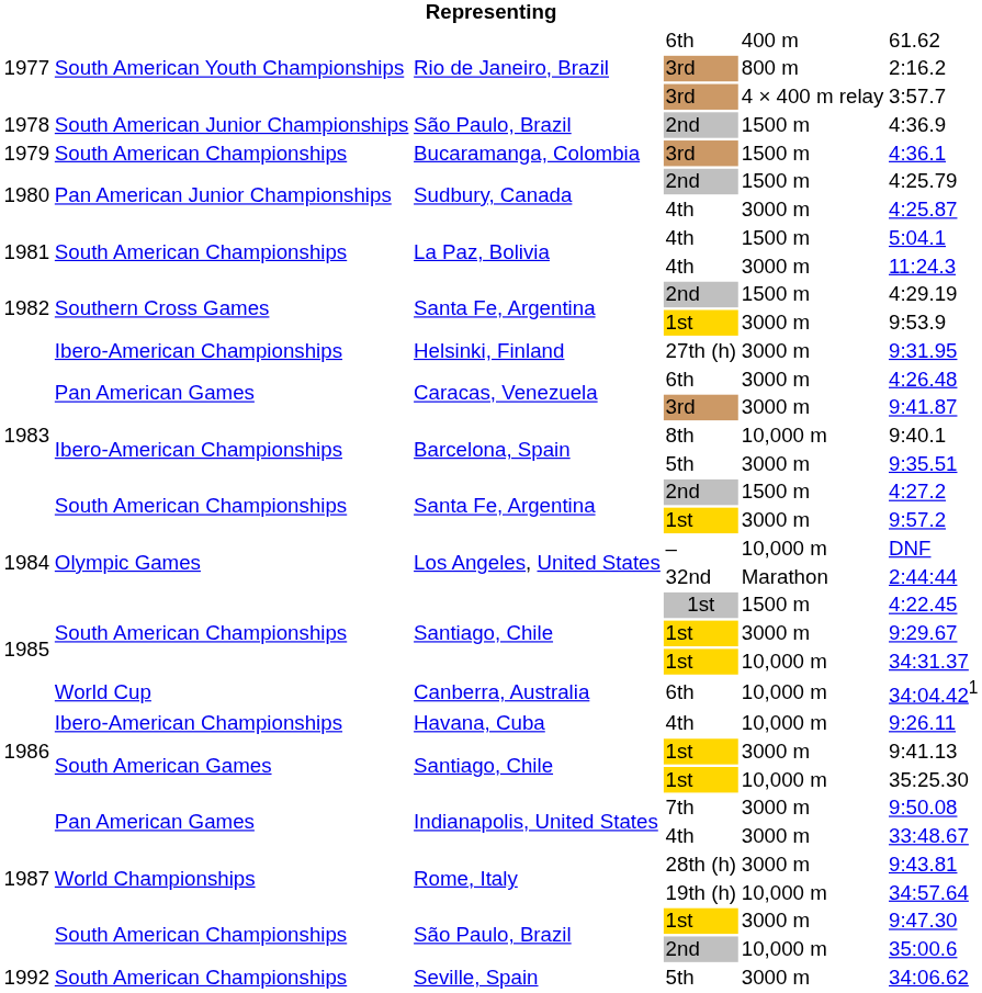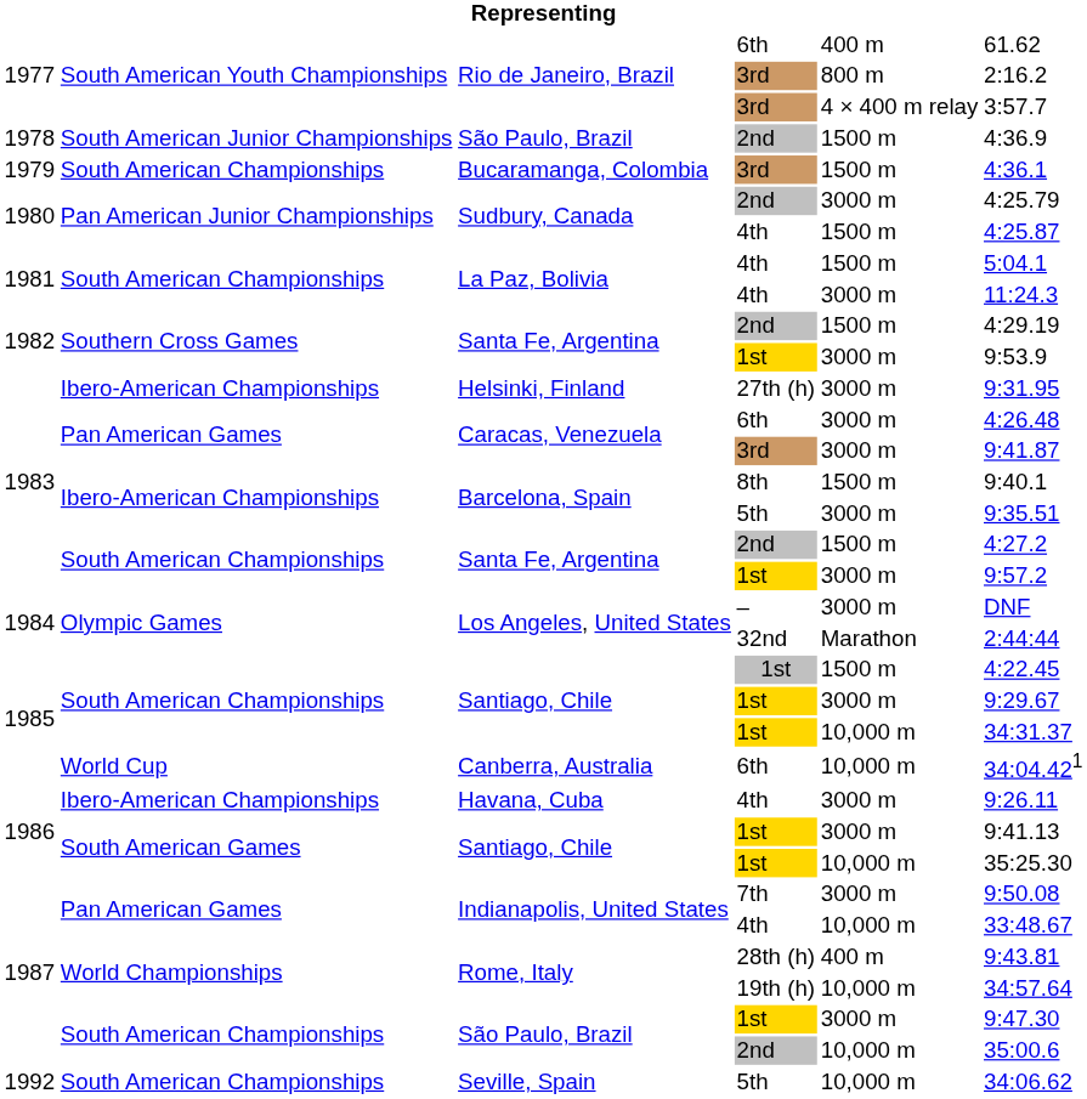Sudbury, Canada / 2nd | column 5: 1500 m -> 3000 m
Sudbury, Canada / 4th | column 5: 3000 m -> 1500 m
Barcelona, Spain / 8th | column 5: 10,000 m -> 1500 m
Los Angeles, United States / – | column 5: 10,000 m -> 3000 m
Havana, Cuba | column 5: 10,000 m -> 3000 m
Indianapolis, United States / 4th | column 5: 3000 m -> 10,000 m
Rome, Italy / 28th (h) | column 5: 3000 m -> 400 m
Seville, Spain | column 5: 3000 m -> 10,000 m
